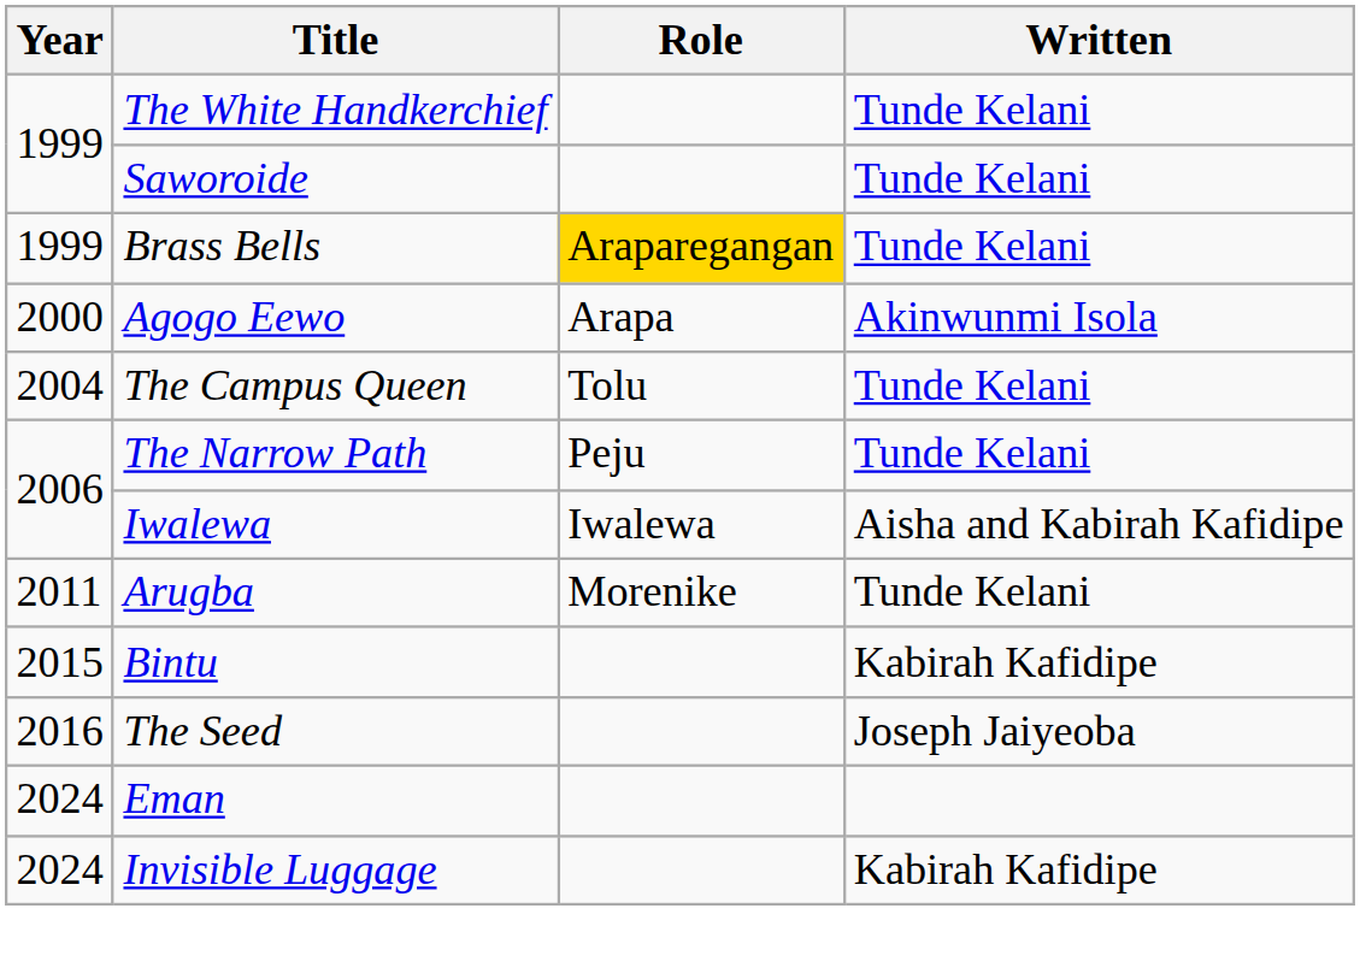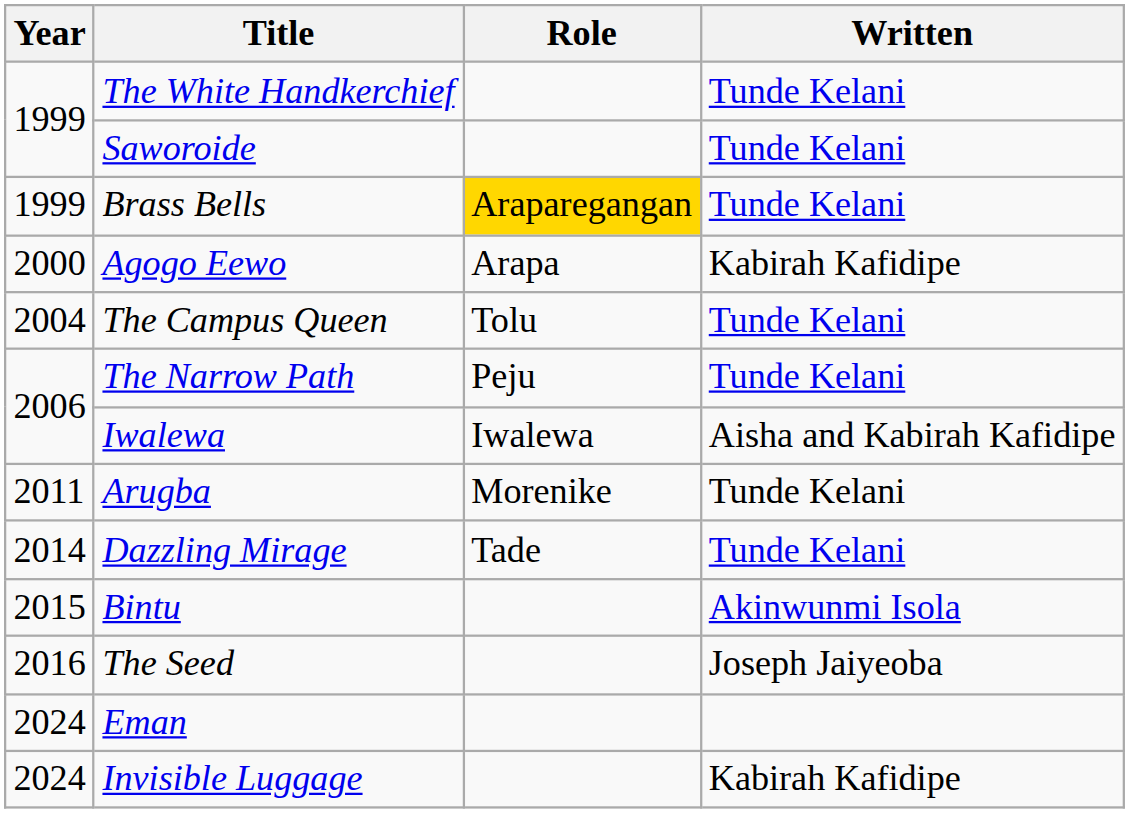Agogo Eewo | Written: Akinwunmi Isola -> Kabirah Kafidipe
+ row: 2014 | Dazzling Mirage | Tade | Tunde Kelani
Bintu | Written: Kabirah Kafidipe -> Akinwunmi Isola
